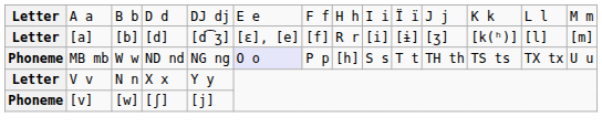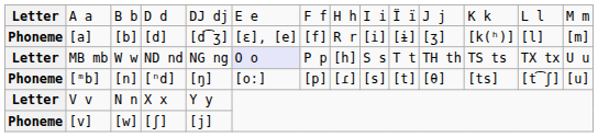[a] | column 1: Letter -> Phoneme
MB mb | column 1: Phoneme -> Letter
+ row: Phoneme | [ᵐb] | [n] | [ⁿd] | [ŋ] | [o:] | [p] | [ɾ] | [s] | [t] | [θ] | [ts] | [t͡ʃ] | [u]
